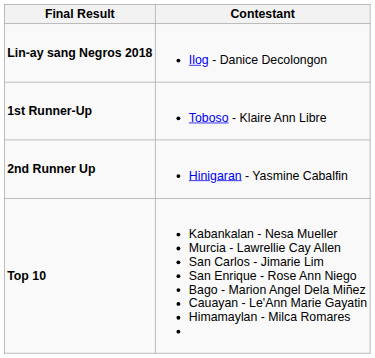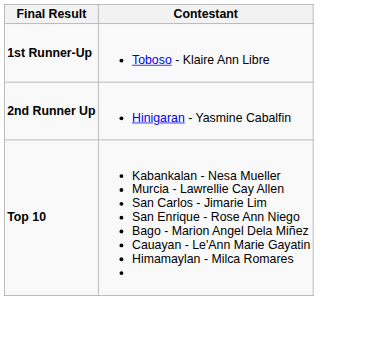- row: Lin-ay sang Negros 2018 | Ilog - Danice Decolongon
